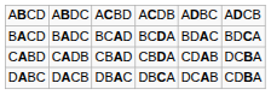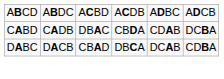- row: BACD | BADC | BCAD | BCDA | BDAC | BDCA
CABD | column 3: CBAD -> DBAC
DABC | column 3: DBAC -> CBAD
